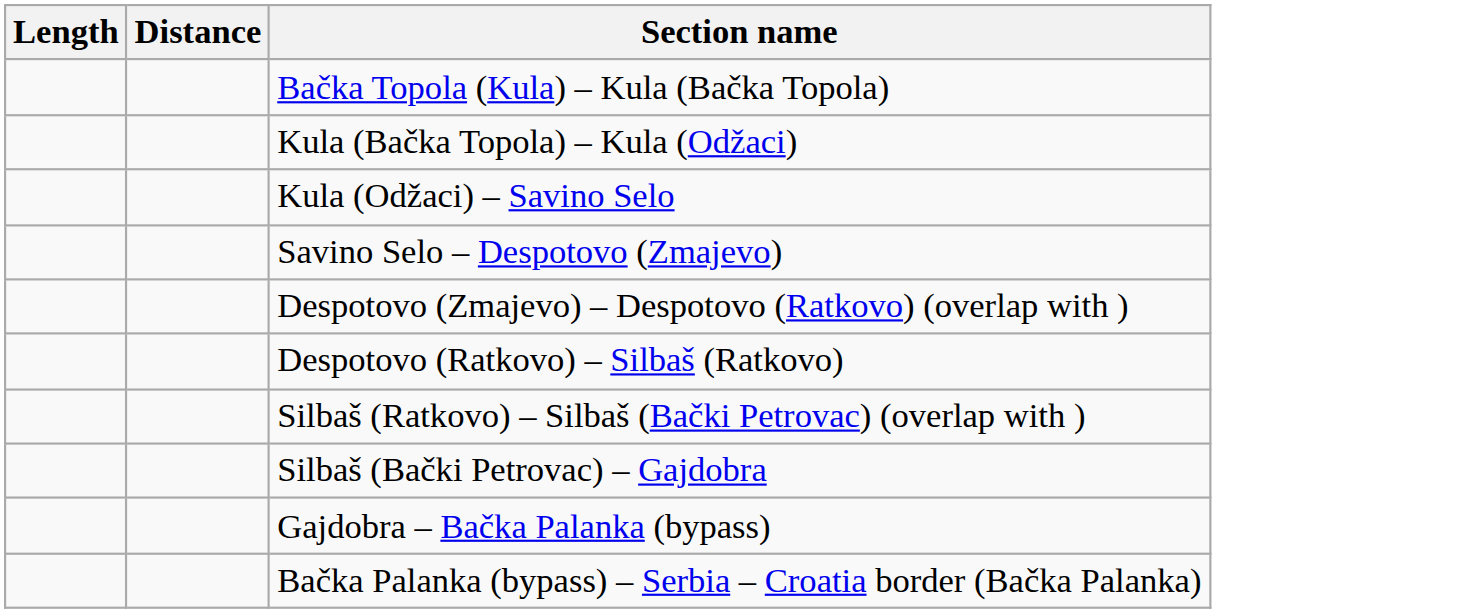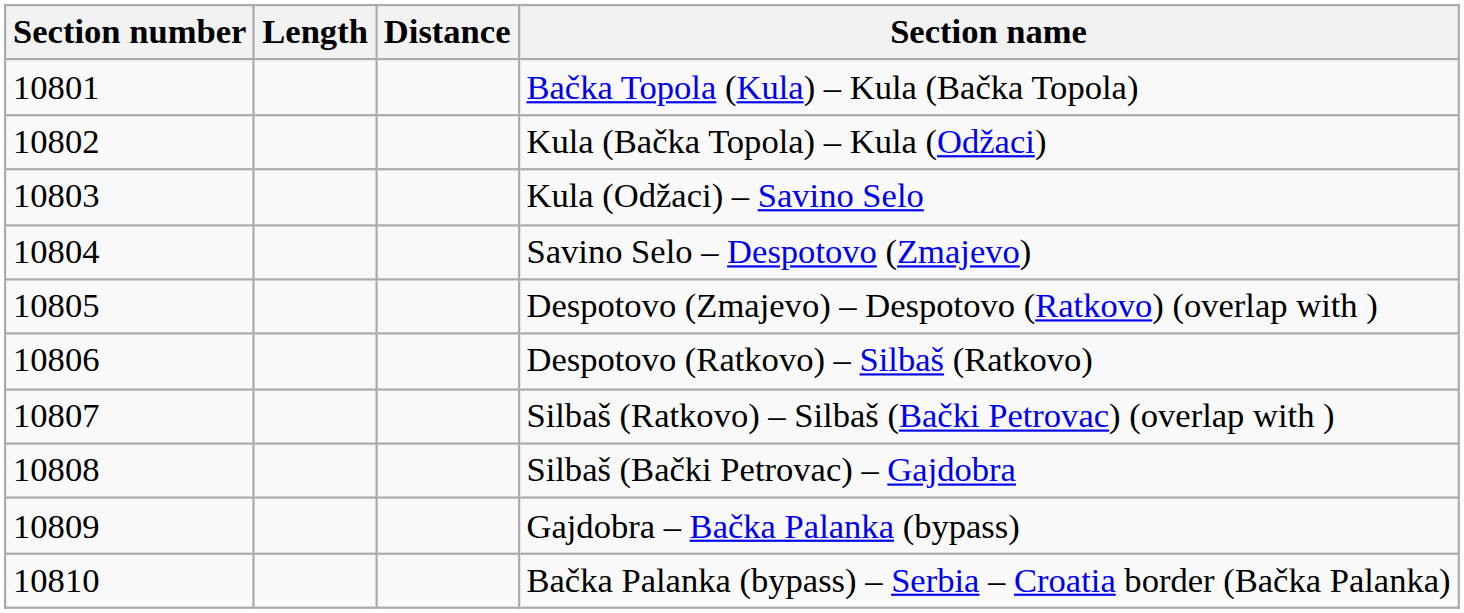+ column: Section number | 10801 | 10802 | 10803 | 10804 | 10805 | 10806 | 10807 | 10808 | 10809 | 10810
